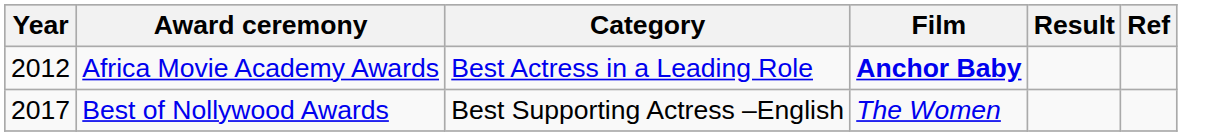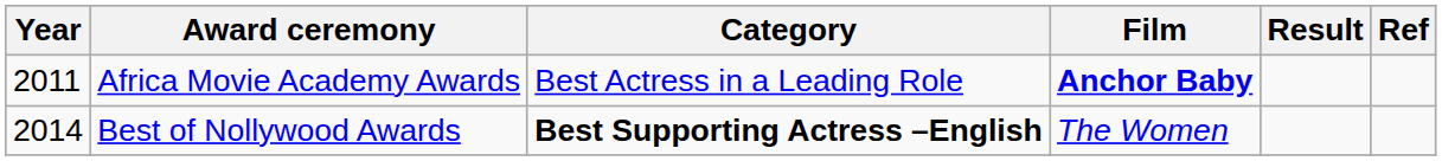Africa Movie Academy Awards | Year: 2012 -> 2011
Best of Nollywood Awards | Year: 2017 -> 2014
Best of Nollywood Awards | Category: normal -> bold
